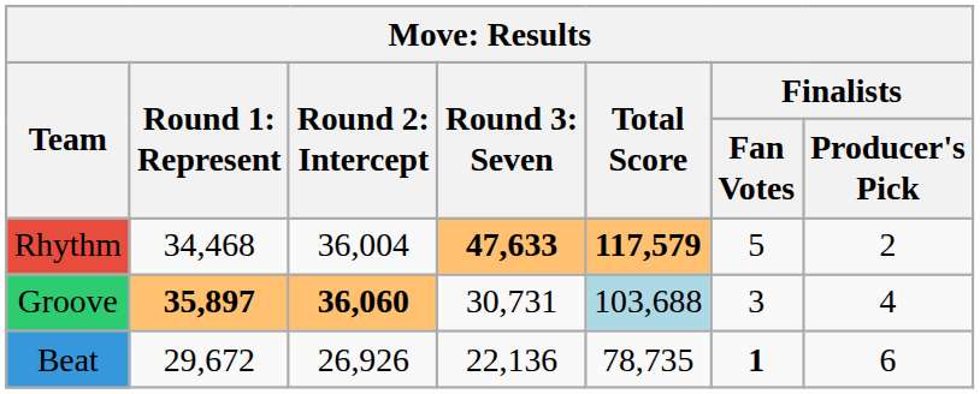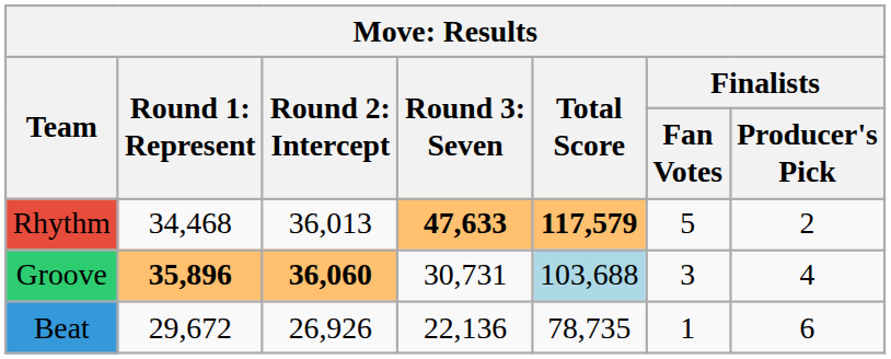Rhythm | column 3: 36,004 -> 36,013
Groove | column 2: 35,897 -> 35,896
Beat | Finalists / Fan Votes: bold -> normal
